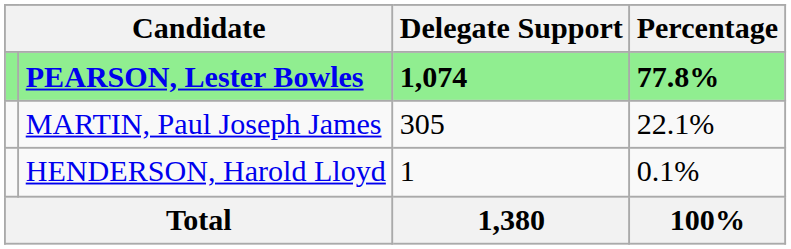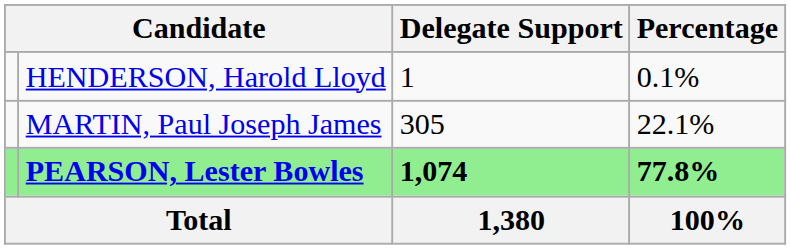rows swapped: PEARSON, Lester Bowles <-> HENDERSON, Harold Lloyd
